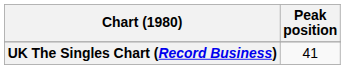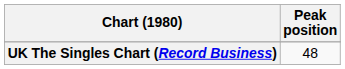UK The Singles Chart (Record Business) | Peak position: 41 -> 48
